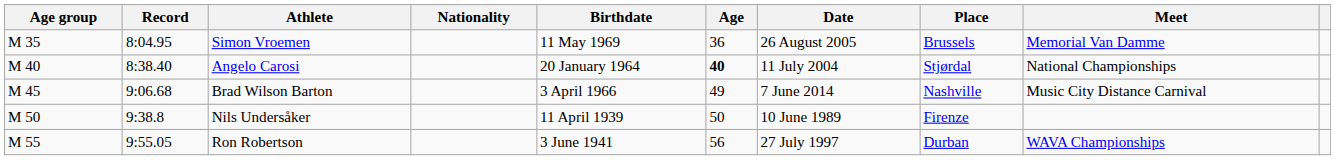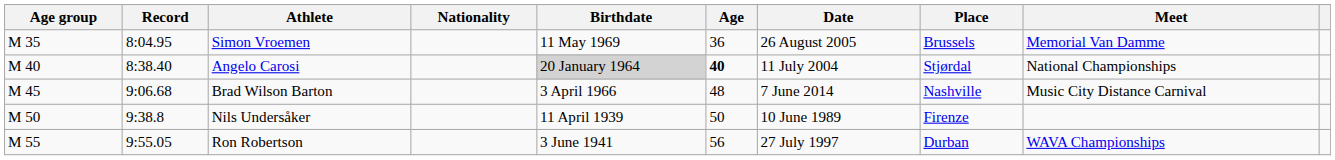Angelo Carosi | Birthdate: no background -> lightgrey background
Brad Wilson Barton | Age: 49 -> 48
